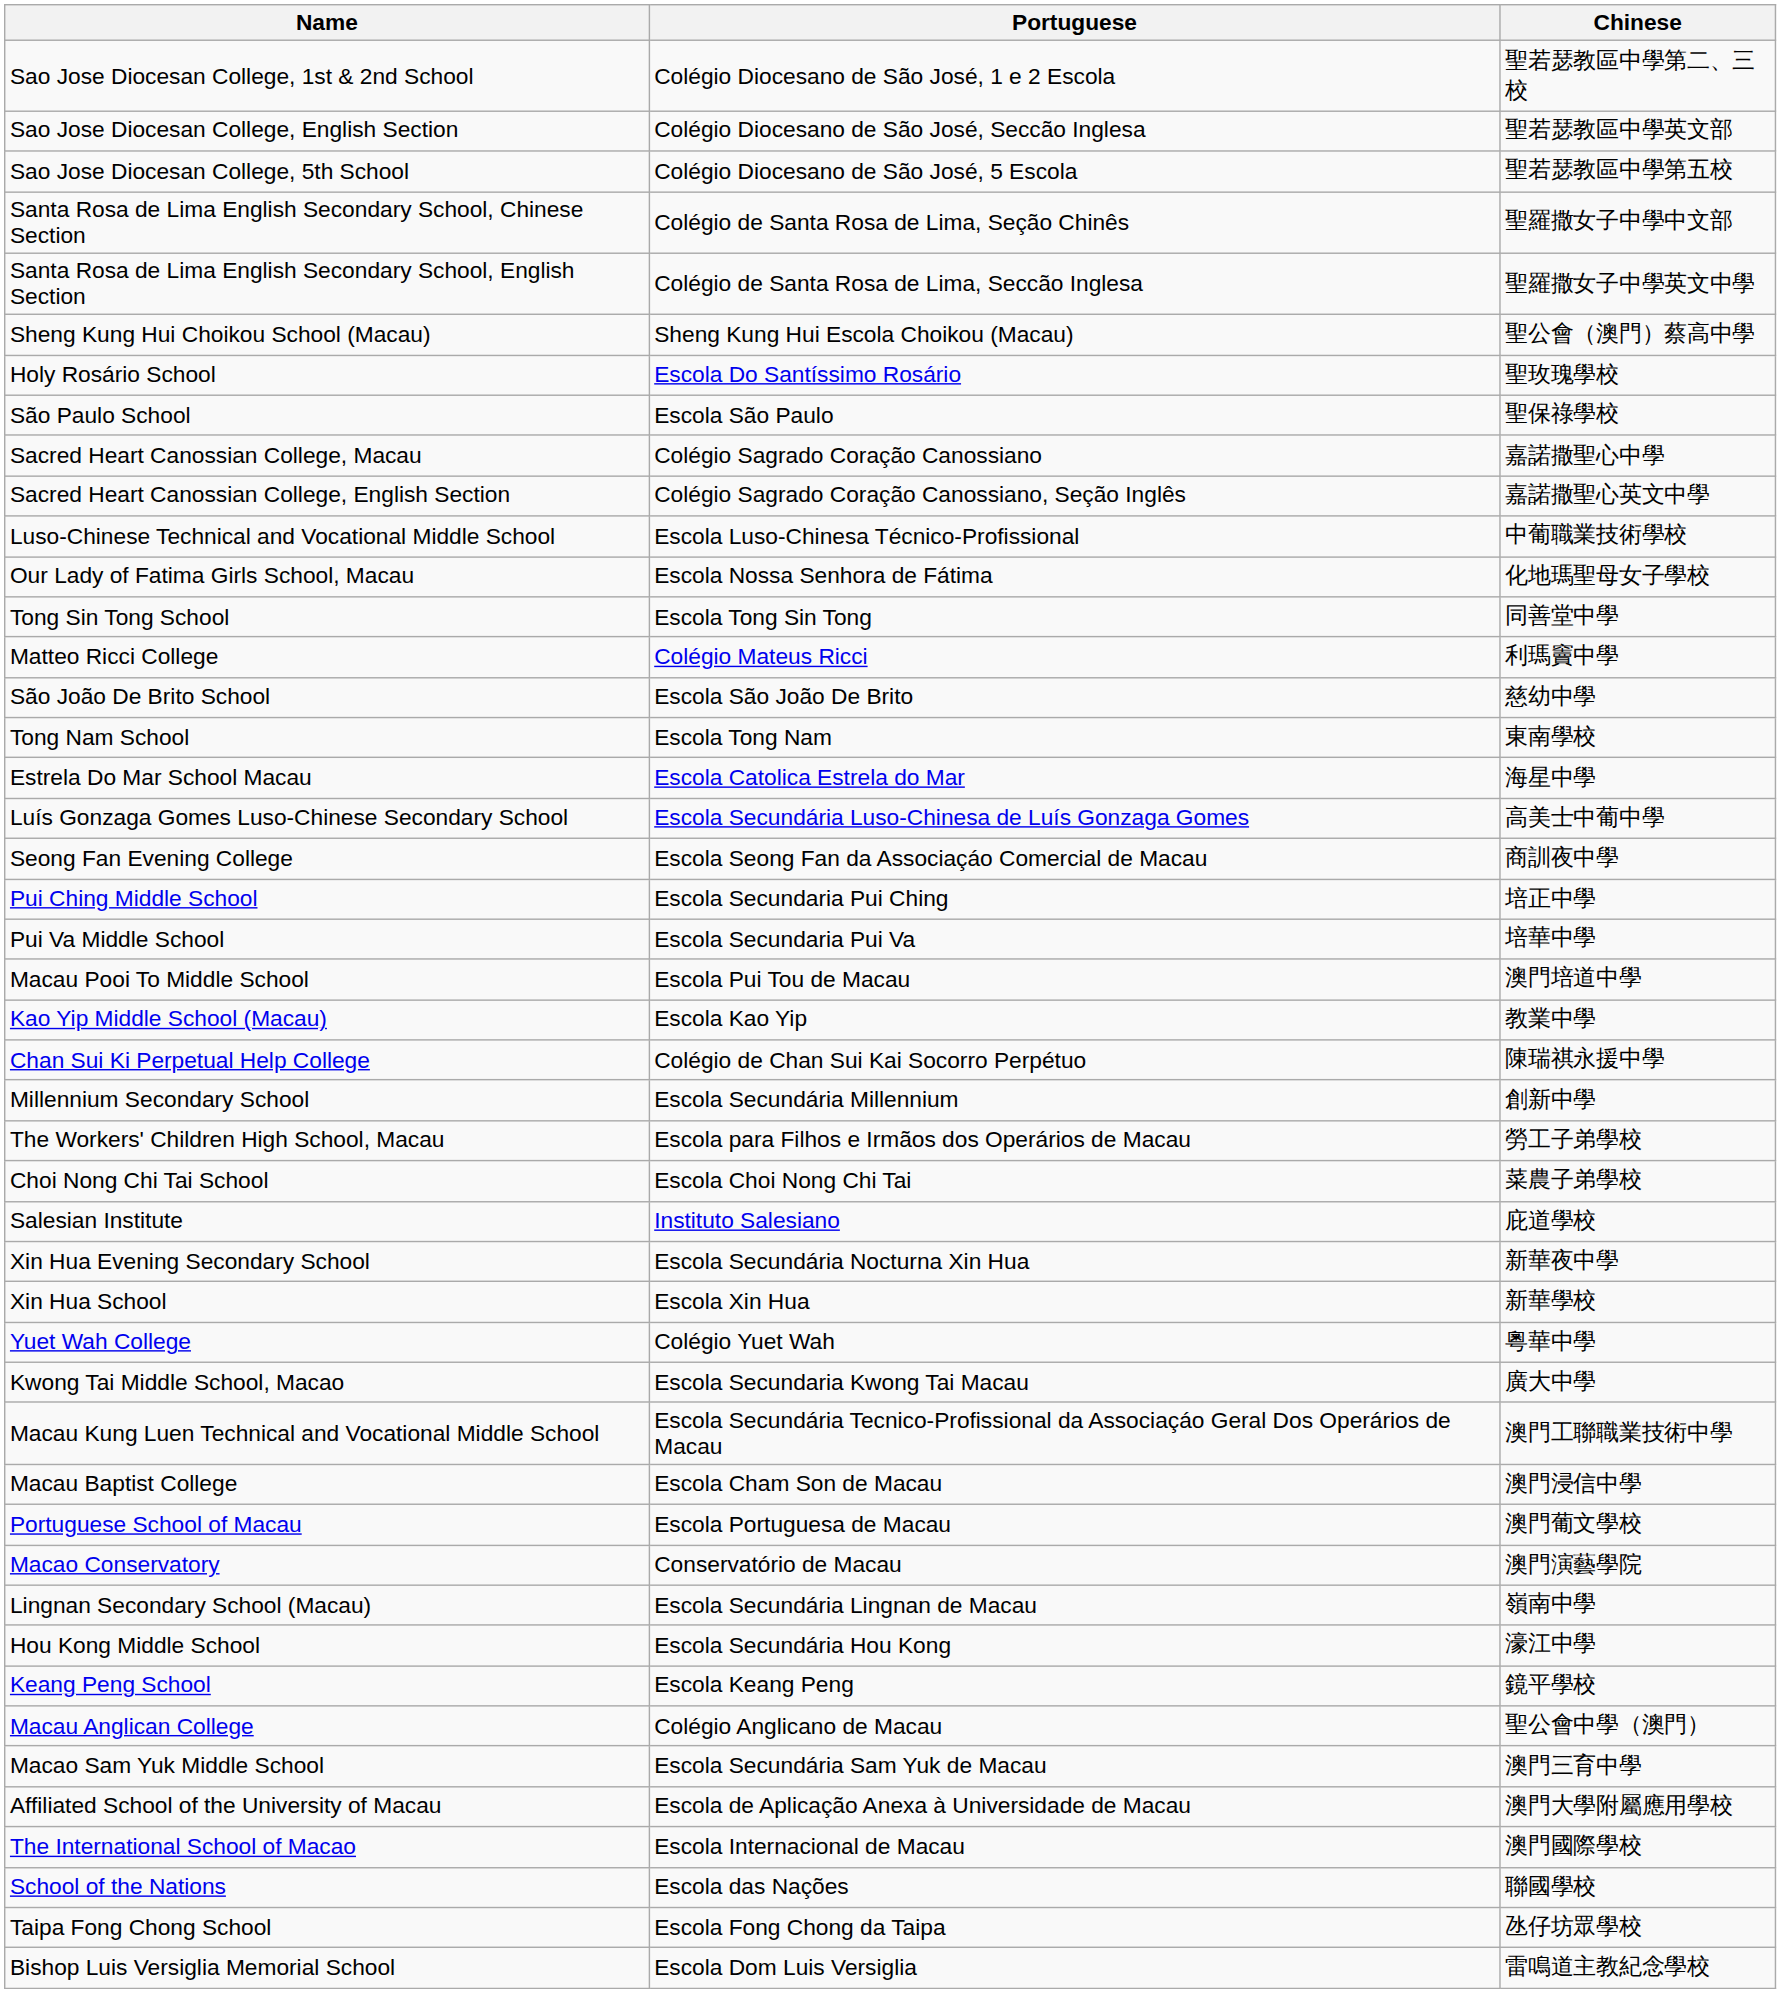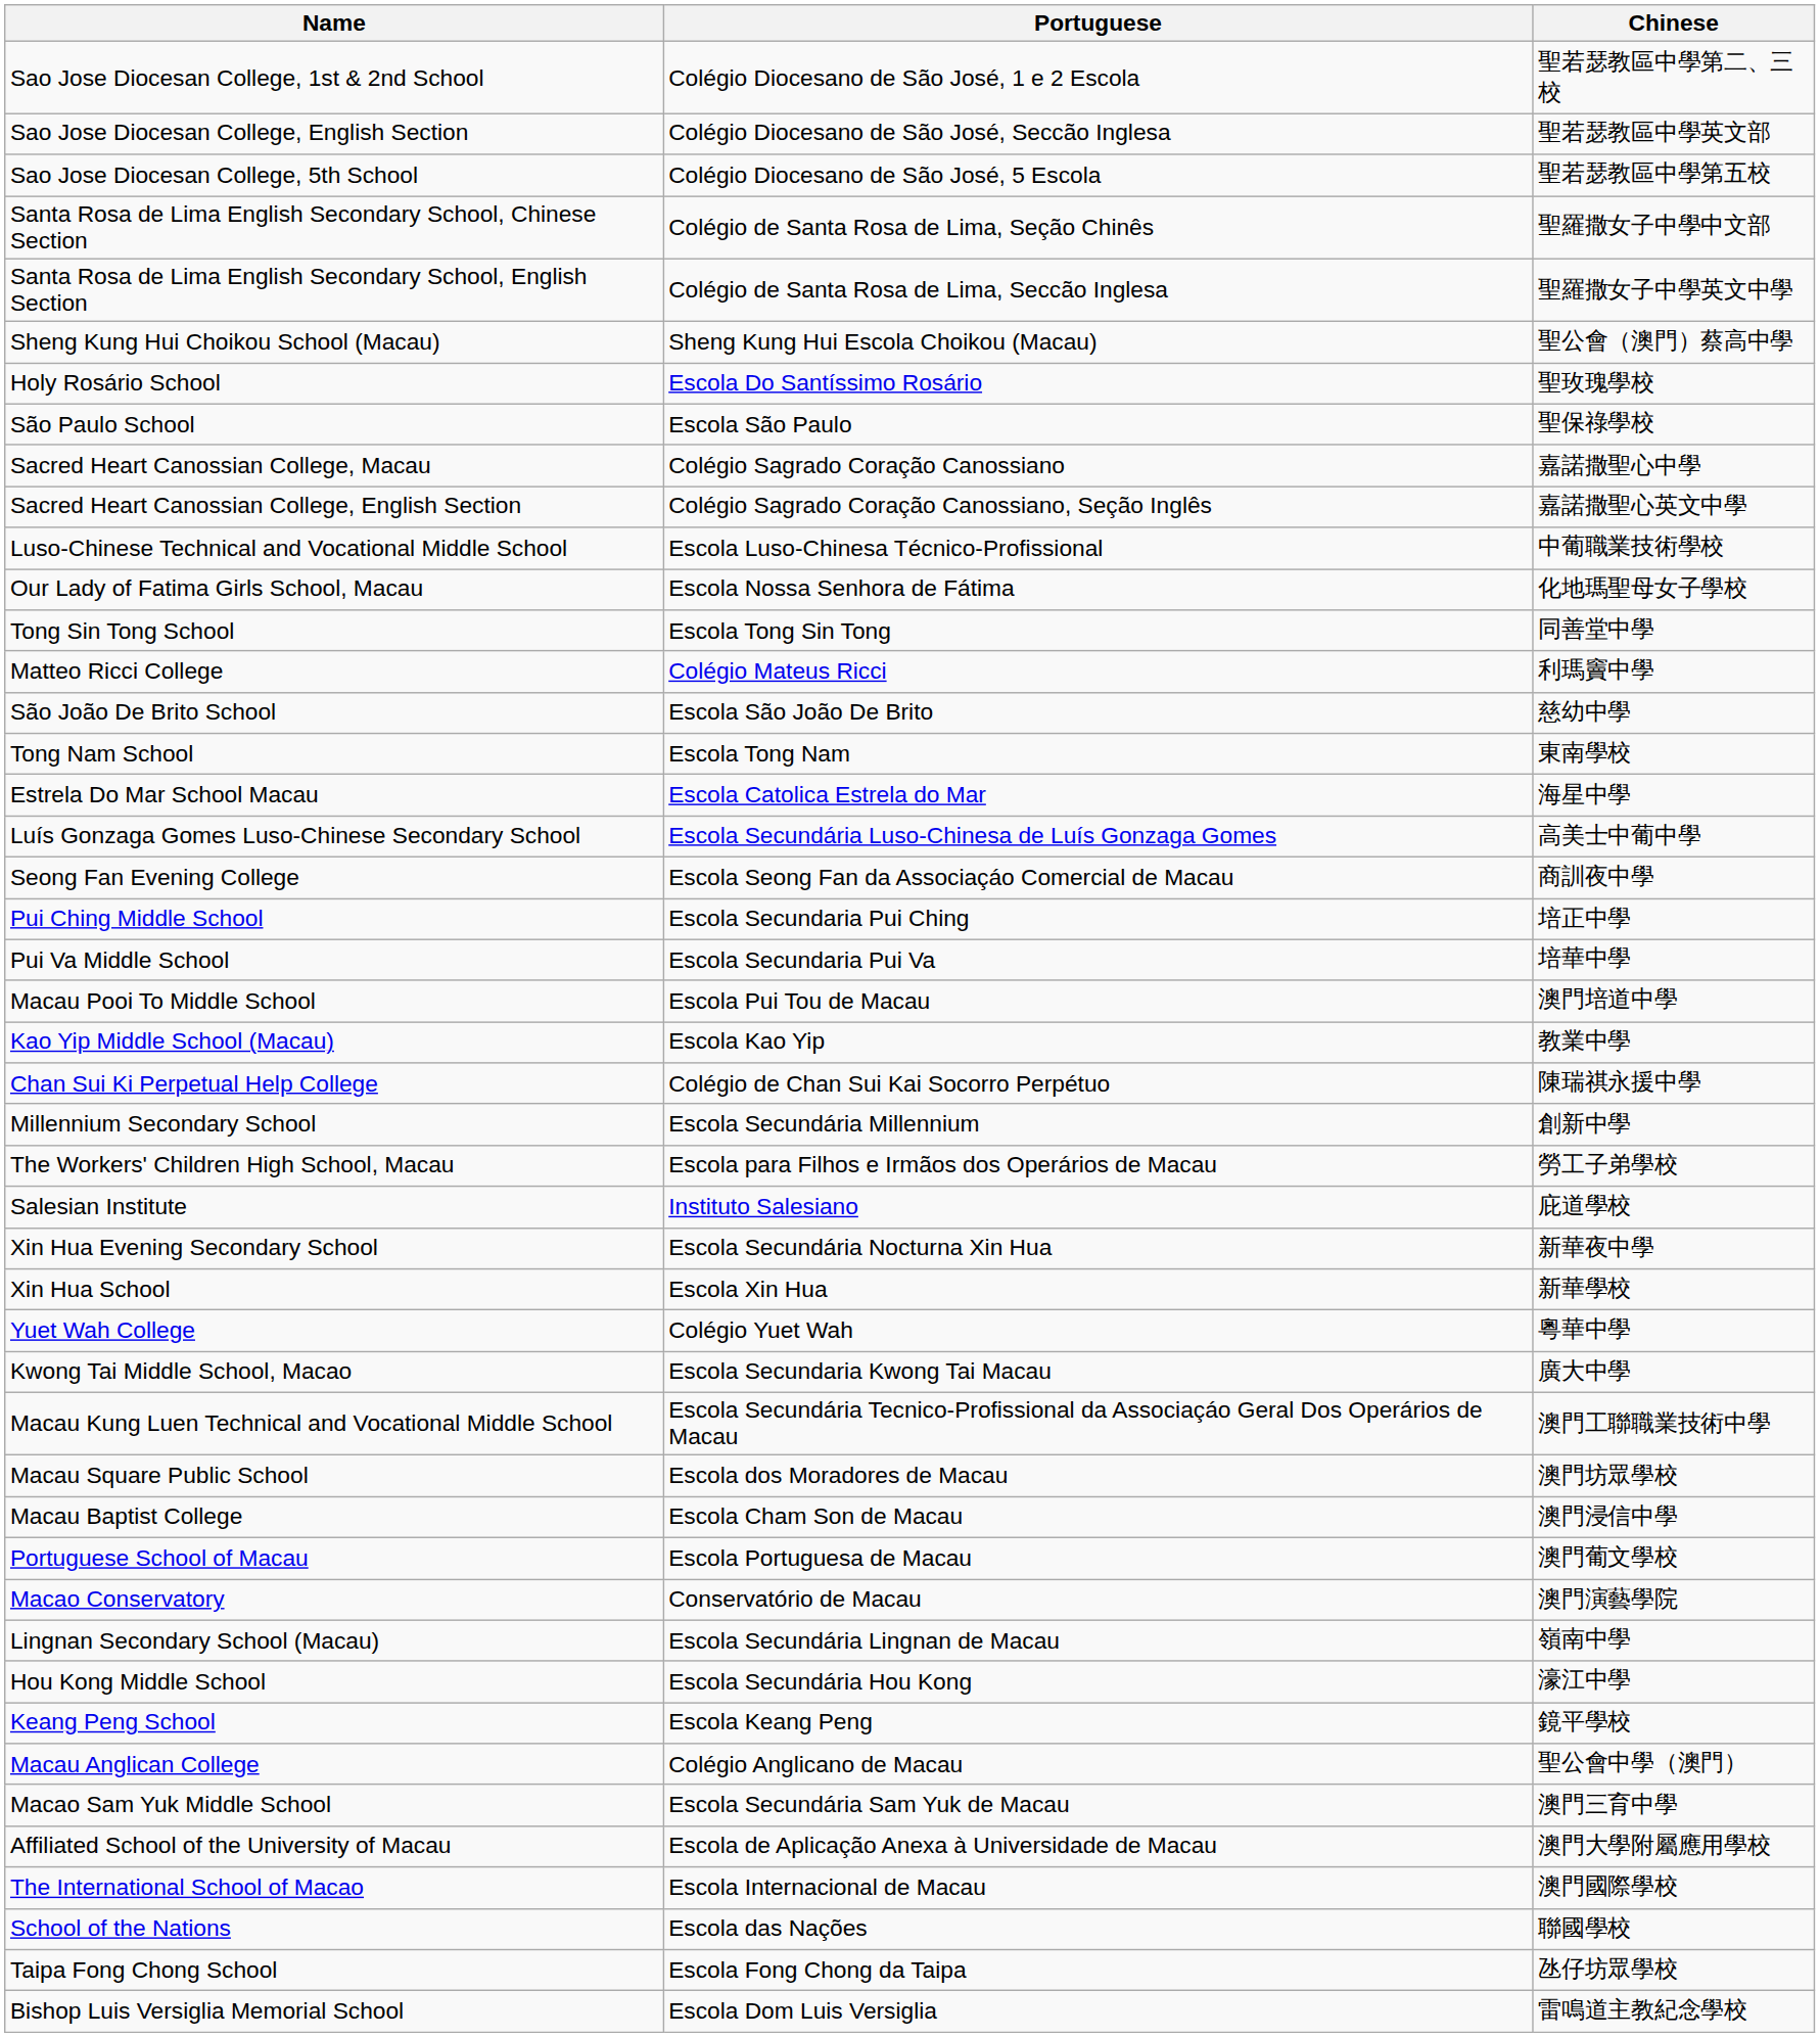- row: Choi Nong Chi Tai School | Escola Choi Nong Chi Tai | 菜農子弟學校
+ row: Macau Square Public School | Escola dos Moradores de Macau | 澳門坊眾學校
